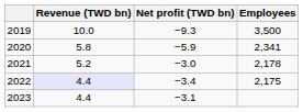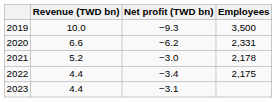2020 | Revenue (TWD bn): 5.8 -> 6.6
2020 | Net profit (TWD bn): −5.9 -> −6.2
2020 | Employees: 2,341 -> 2,331
2022 | Revenue (TWD bn): lavender background -> no background
